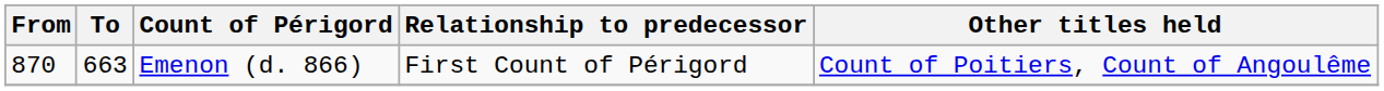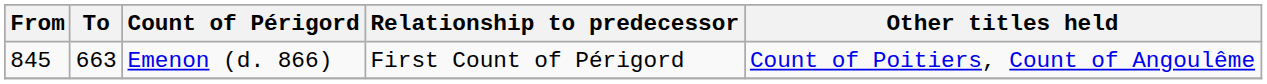Emenon (d. 866) | From: 870 -> 845
